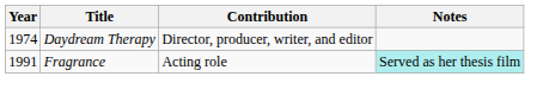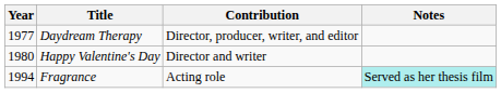Daydream Therapy | Year: 1974 -> 1977
+ row: 1980 | Happy Valentine's Day | Director and writer
Fragrance | Year: 1991 -> 1994
